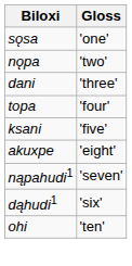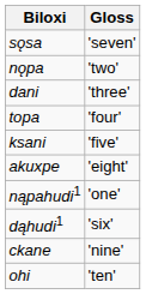sǫsa | Gloss: 'one' -> 'seven'
nąpahudi1 | Gloss: 'seven' -> 'one'
+ row: ckane | 'nine'
